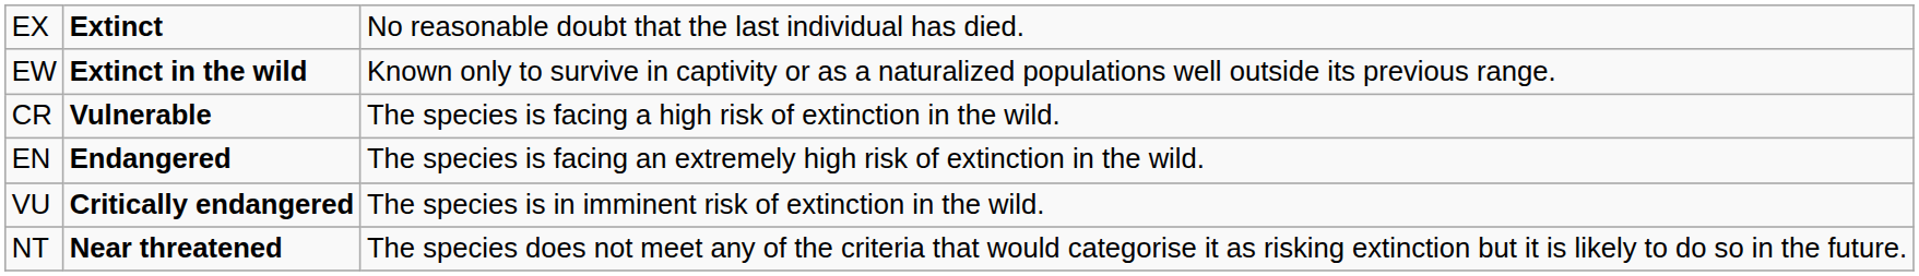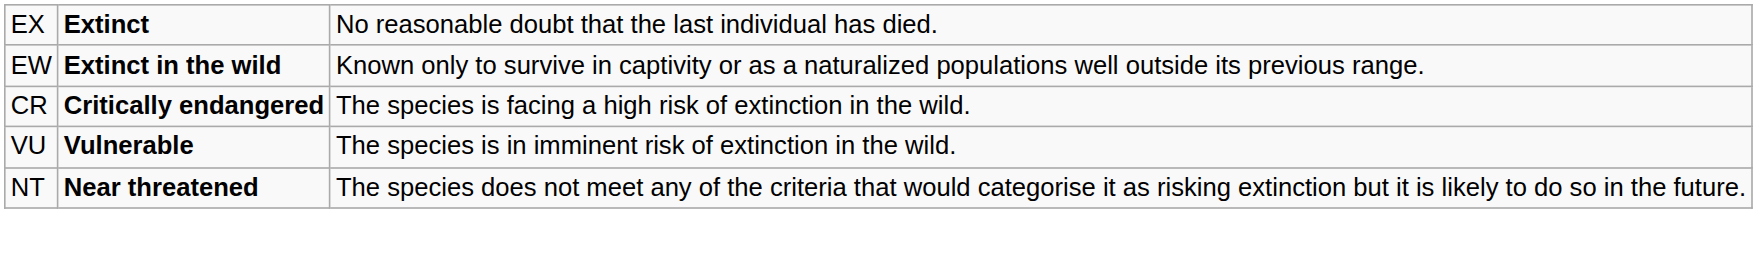CR | column 2: Vulnerable -> Critically endangered
- row: EN | Endangered | The species is facing an extremely high risk of extinction in the wild.
VU | column 2: Critically endangered -> Vulnerable
